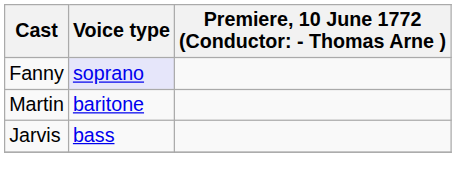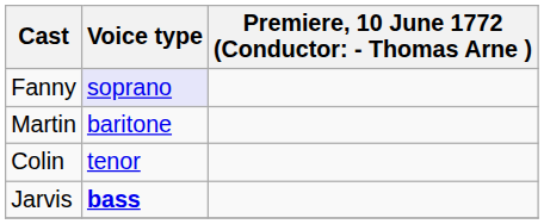+ row: Colin | tenor
Jarvis | Voice type: normal -> bold
